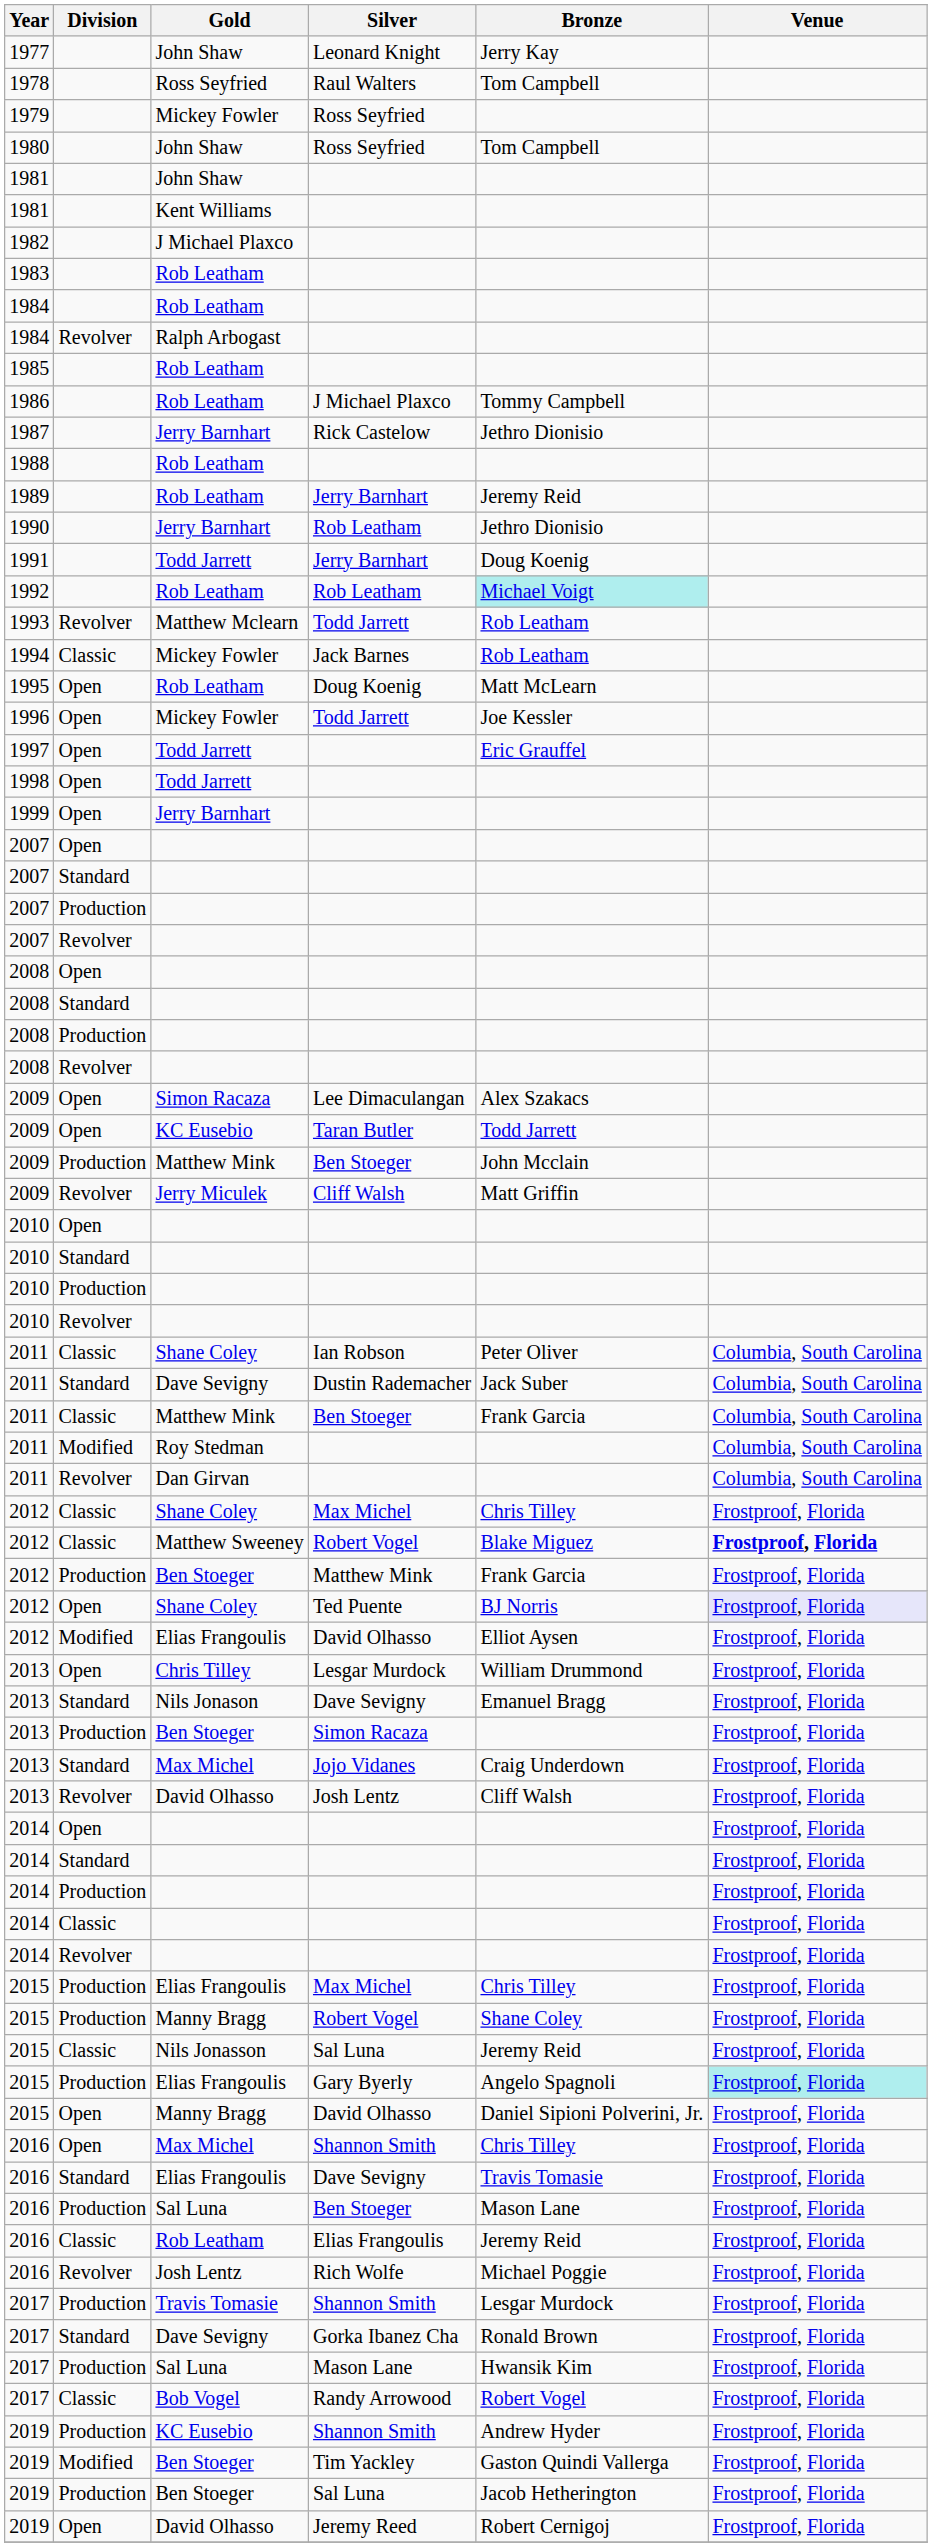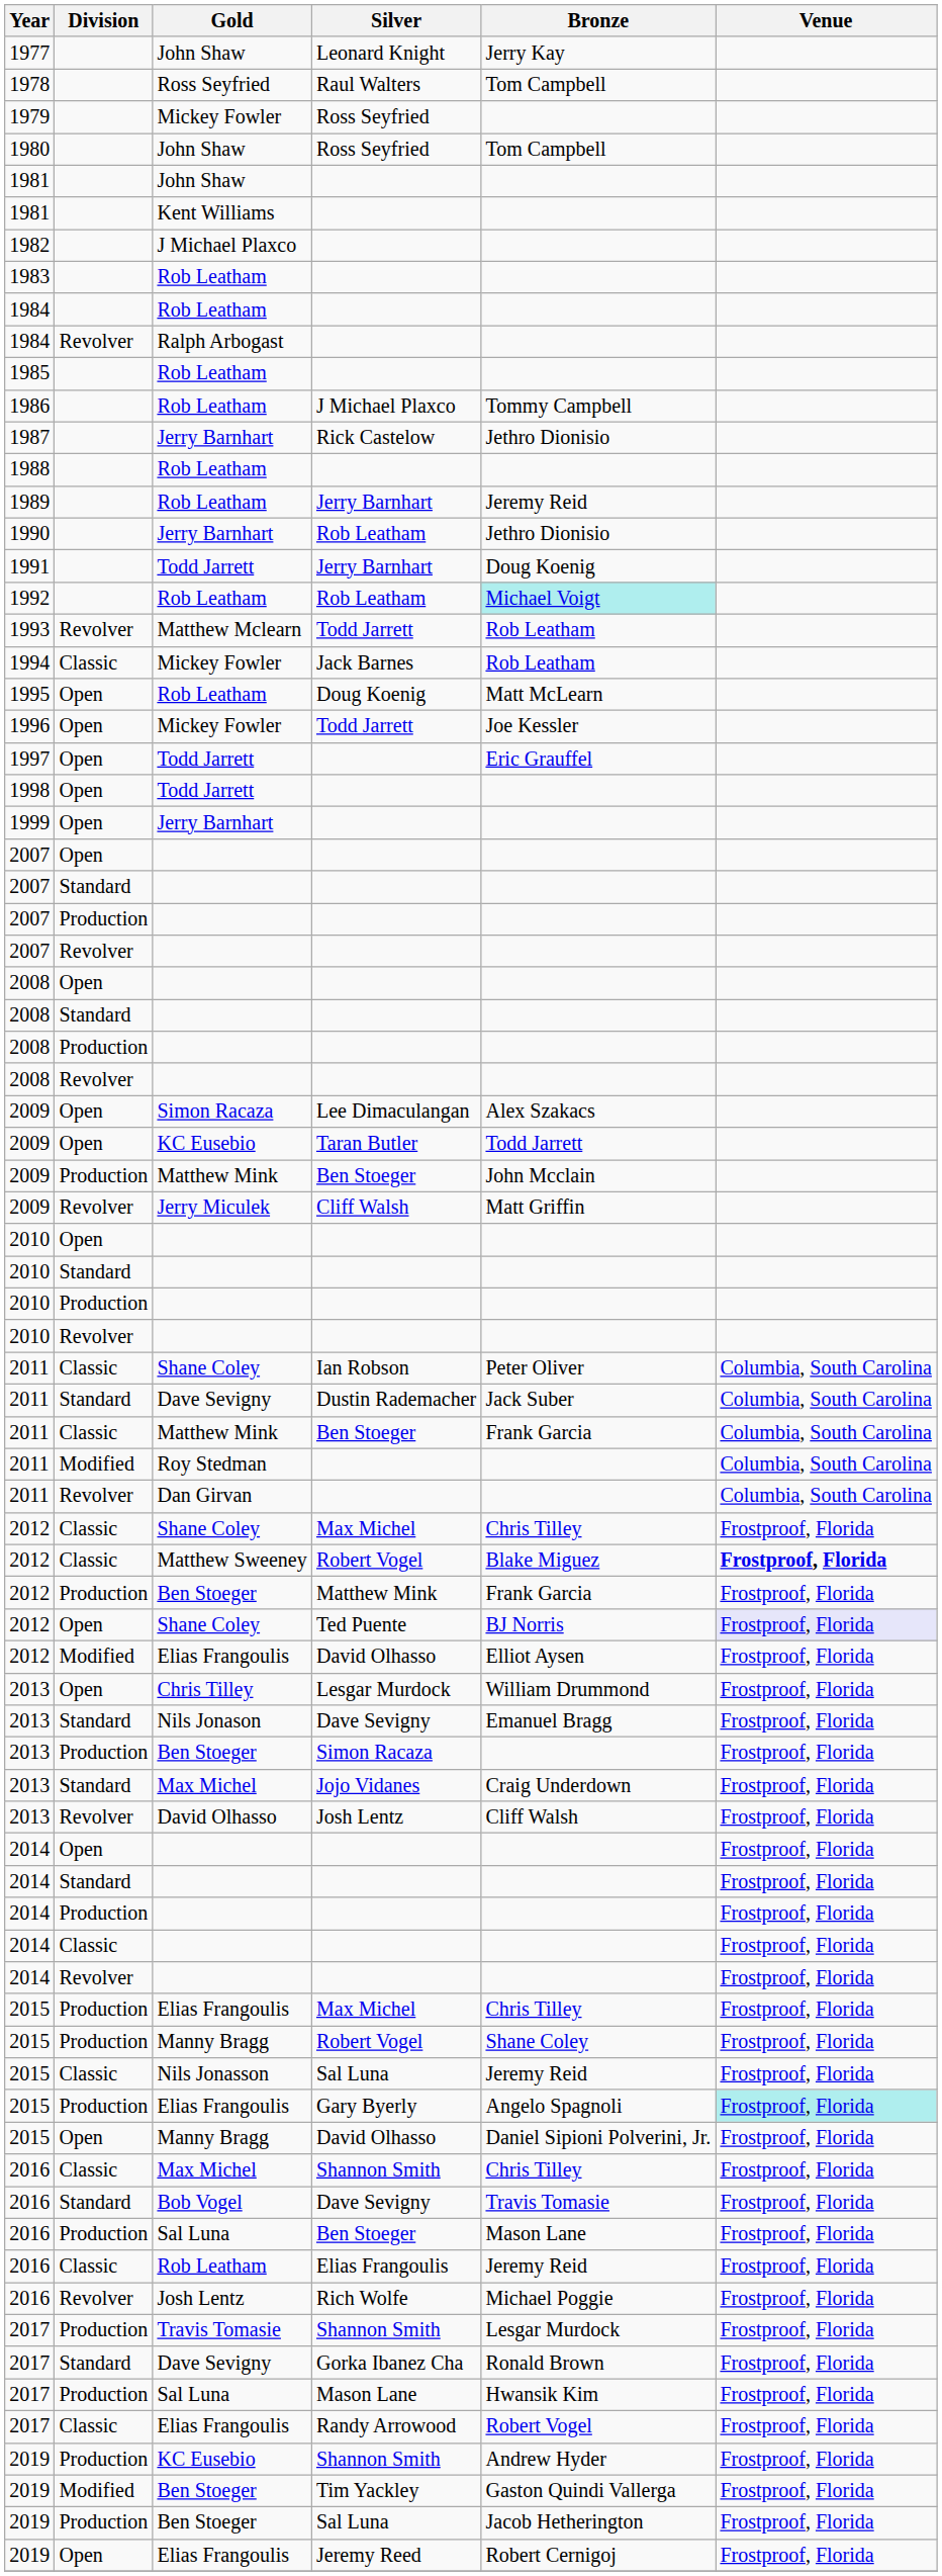2016 / Shannon Smith | Division: Open -> Classic
2016 / Dave Sevigny | Gold: Elias Frangoulis -> Bob Vogel
Randy Arrowood | Gold: Bob Vogel -> Elias Frangoulis
Jeremy Reed | Gold: David Olhasso -> Elias Frangoulis
